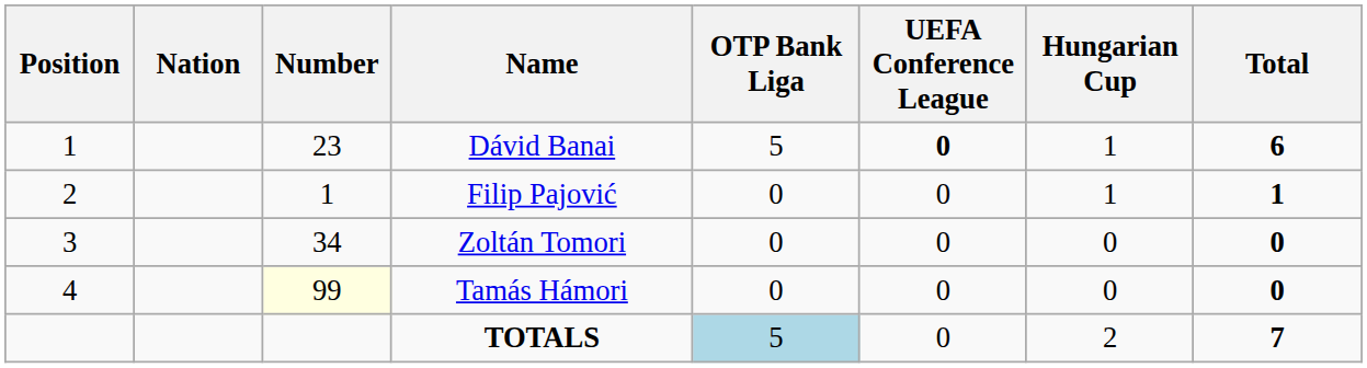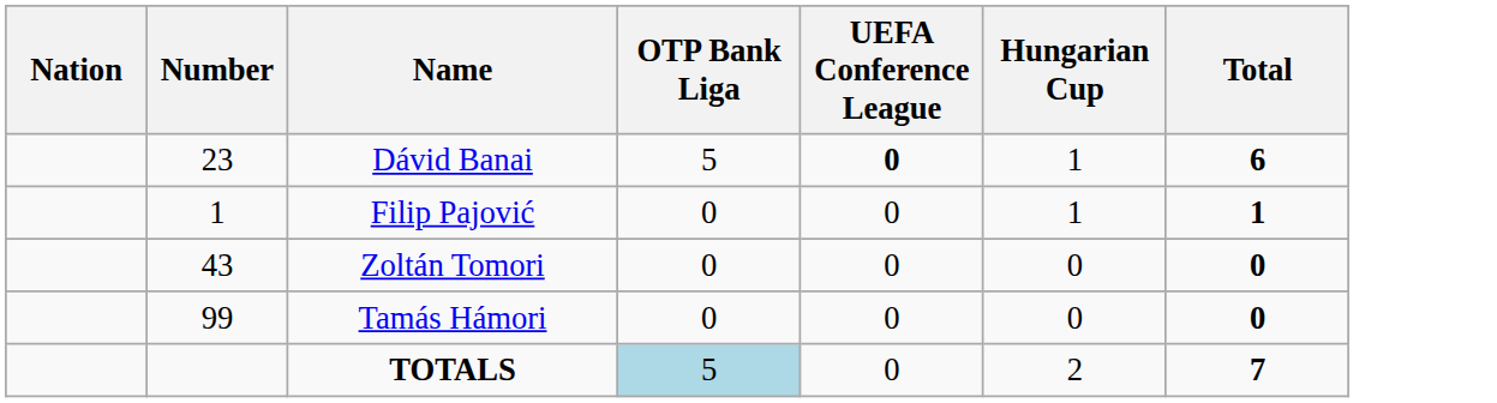- column: Position | 1 | 2 | 3 | 4
Zoltán Tomori | Number: 34 -> 43
Tamás Hámori | Number: lightyellow background -> no background
